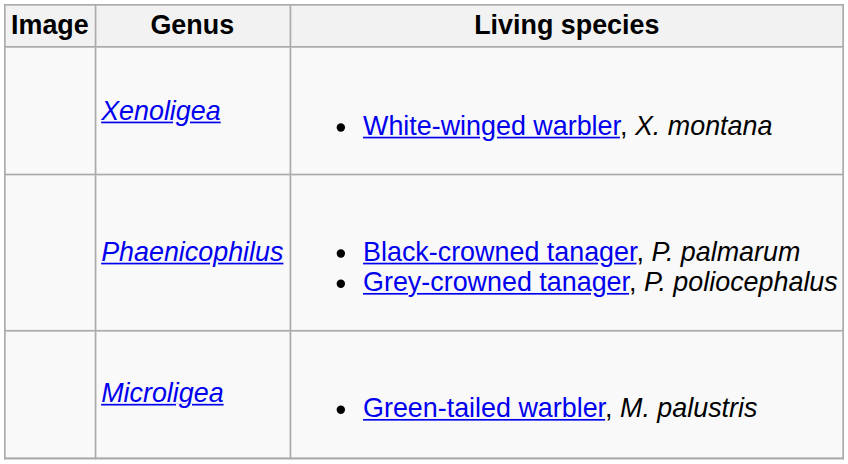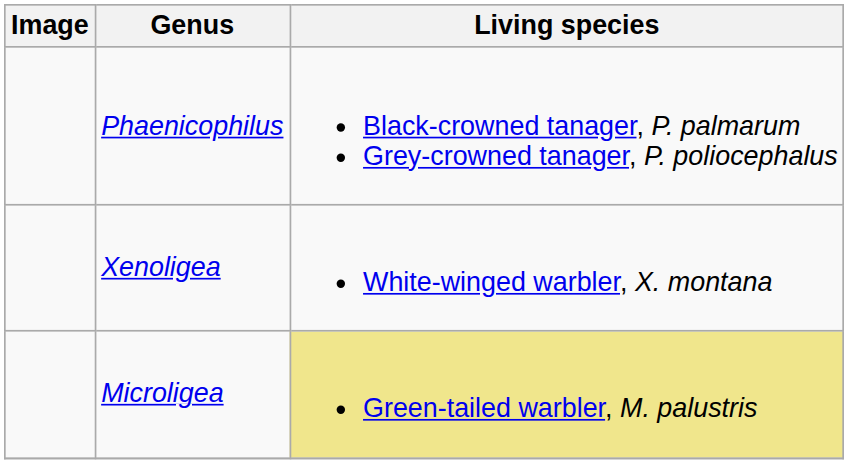rows swapped: Phaenicophilus <-> Xenoligea
Microligea | Living species: no background -> khaki background
